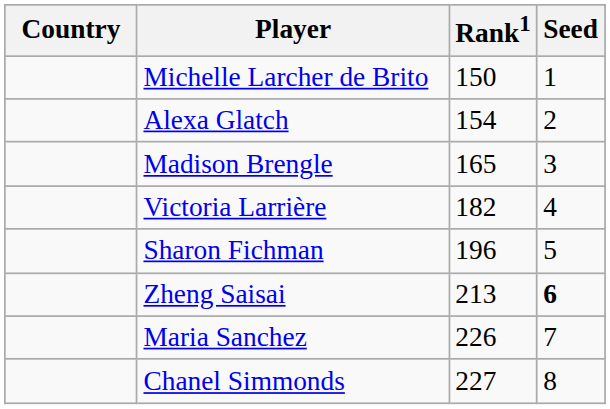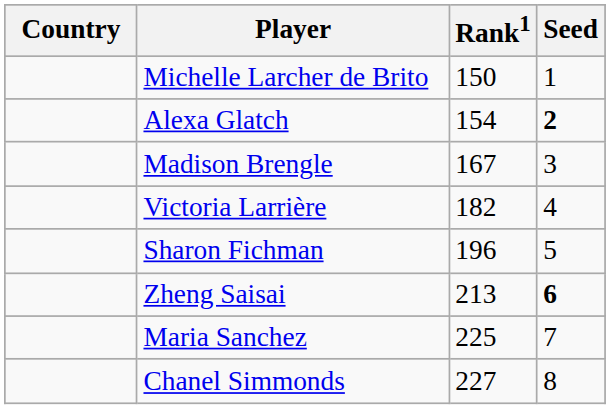Alexa Glatch | Seed: normal -> bold
Madison Brengle | Rank1: 165 -> 167
Maria Sanchez | Rank1: 226 -> 225
